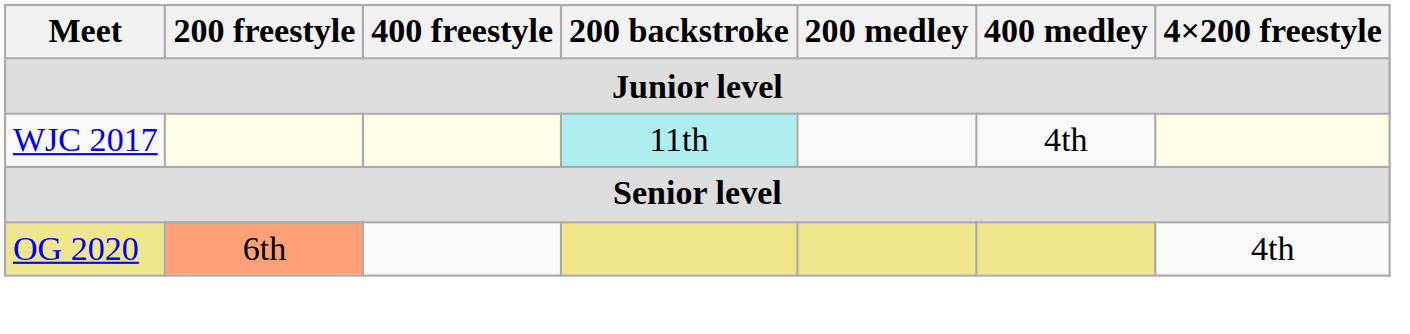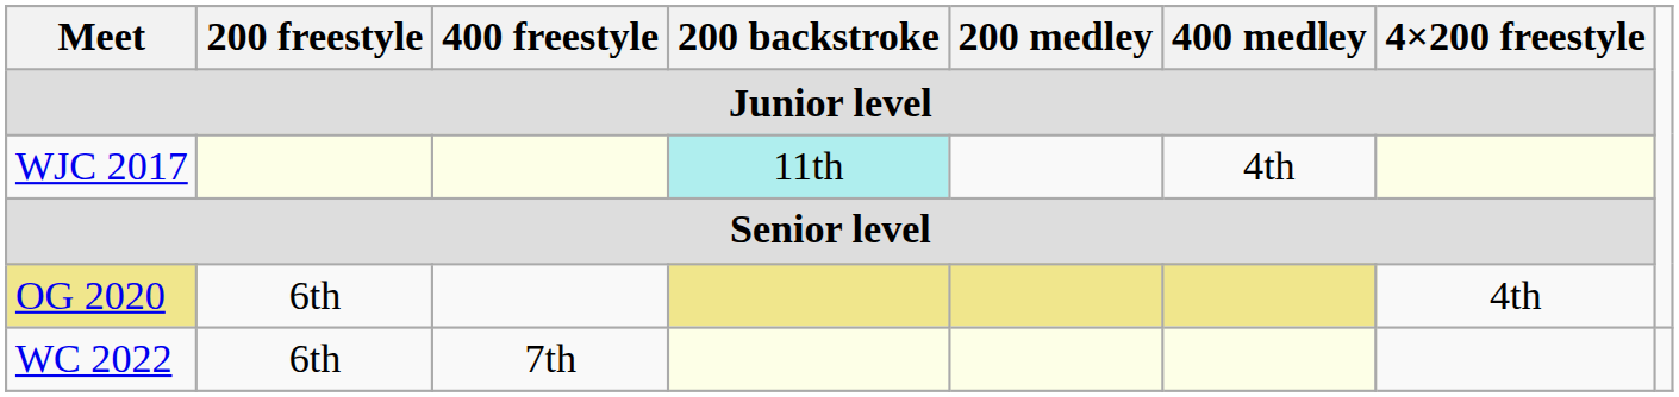OG 2020 | 200 freestyle: lightsalmon background -> no background
+ row: WC 2022 | 6th | 7th
